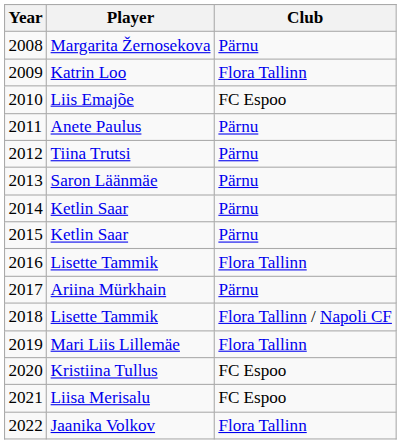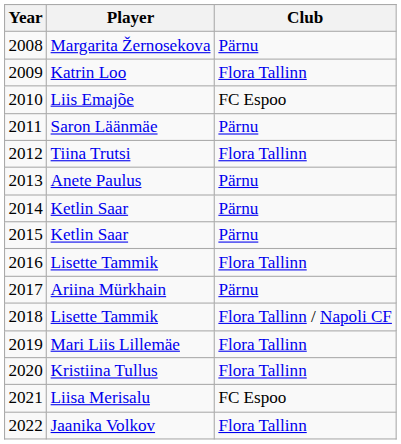2011 | Player: Anete Paulus -> Saron Läänmäe
2012 | Club: Pärnu -> Flora Tallinn
2013 | Player: Saron Läänmäe -> Anete Paulus
2020 | Club: FC Espoo -> Flora Tallinn
